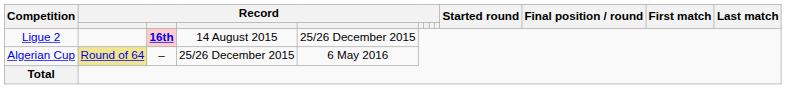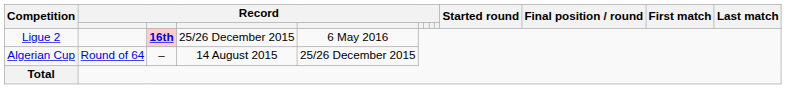Ligue 2 | column 4: 14 August 2015 -> 25/26 December 2015
Ligue 2 | column 5: 25/26 December 2015 -> 6 May 2016
Algerian Cup | column 2: khaki background -> no background
Algerian Cup | column 4: 25/26 December 2015 -> 14 August 2015
Algerian Cup | column 5: 6 May 2016 -> 25/26 December 2015
